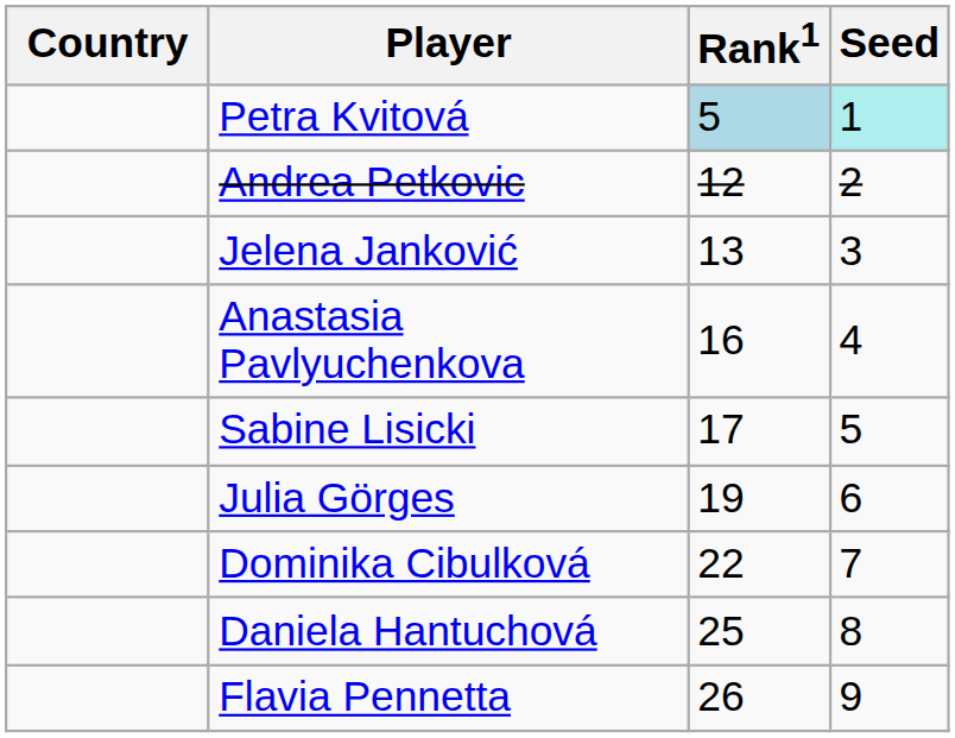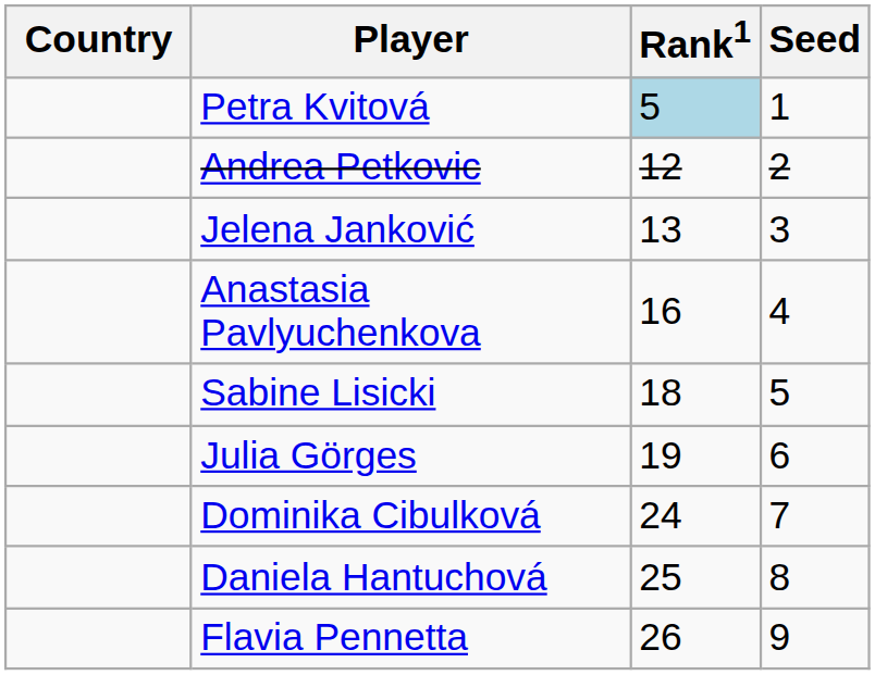Petra Kvitová | Seed: paleturquoise background -> no background
Sabine Lisicki | Rank1: 17 -> 18
Dominika Cibulková | Rank1: 22 -> 24
